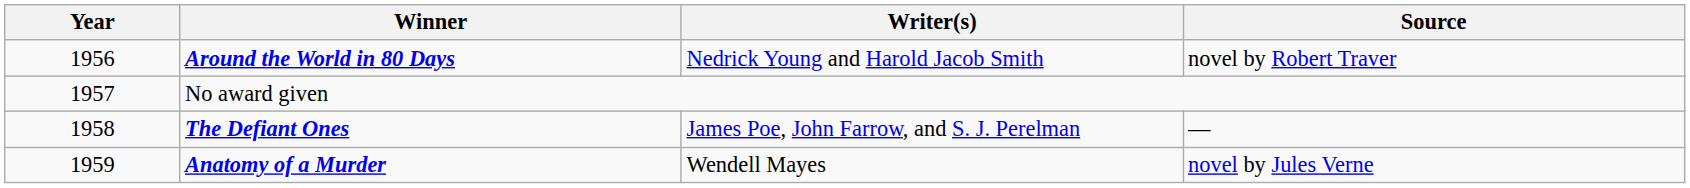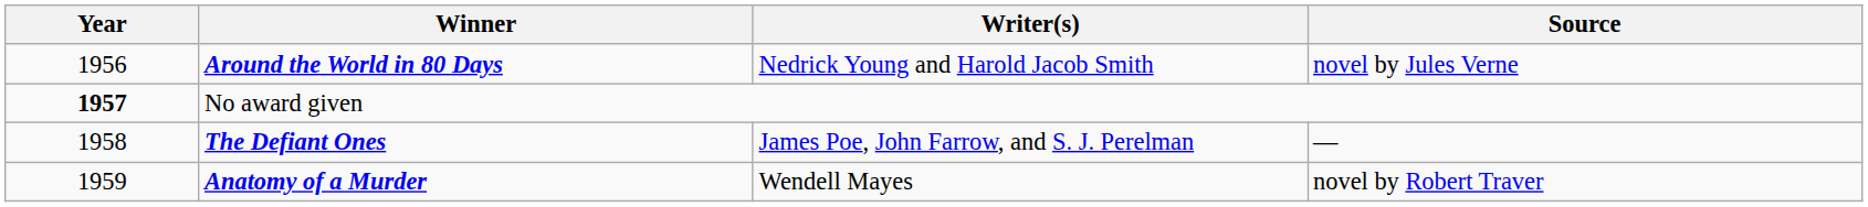Around the World in 80 Days | Source: novel by Robert Traver -> novel by Jules Verne
No award given | Year: normal -> bold
Anatomy of a Murder | Source: novel by Jules Verne -> novel by Robert Traver
